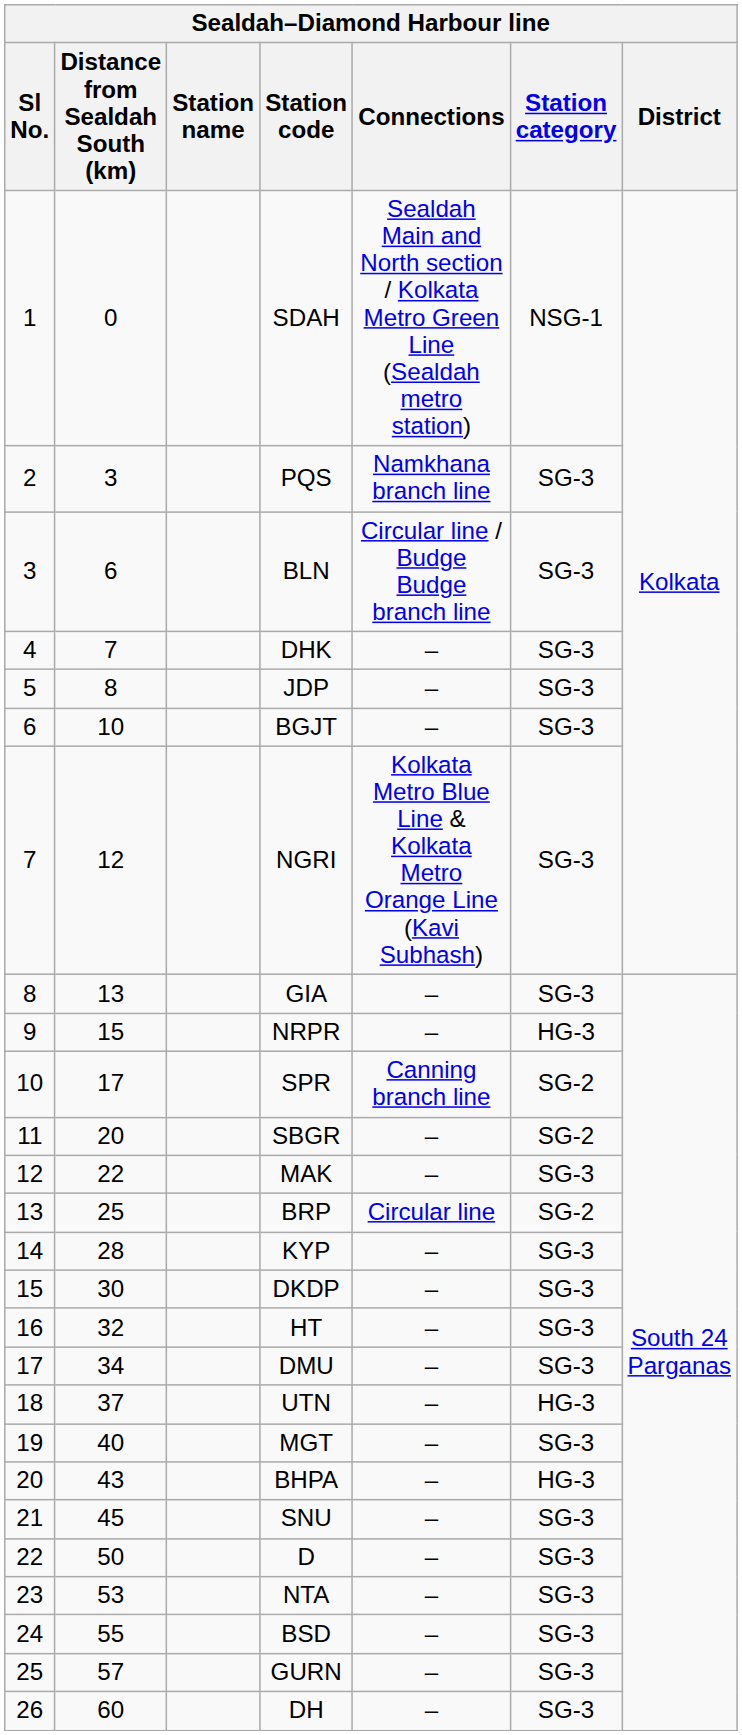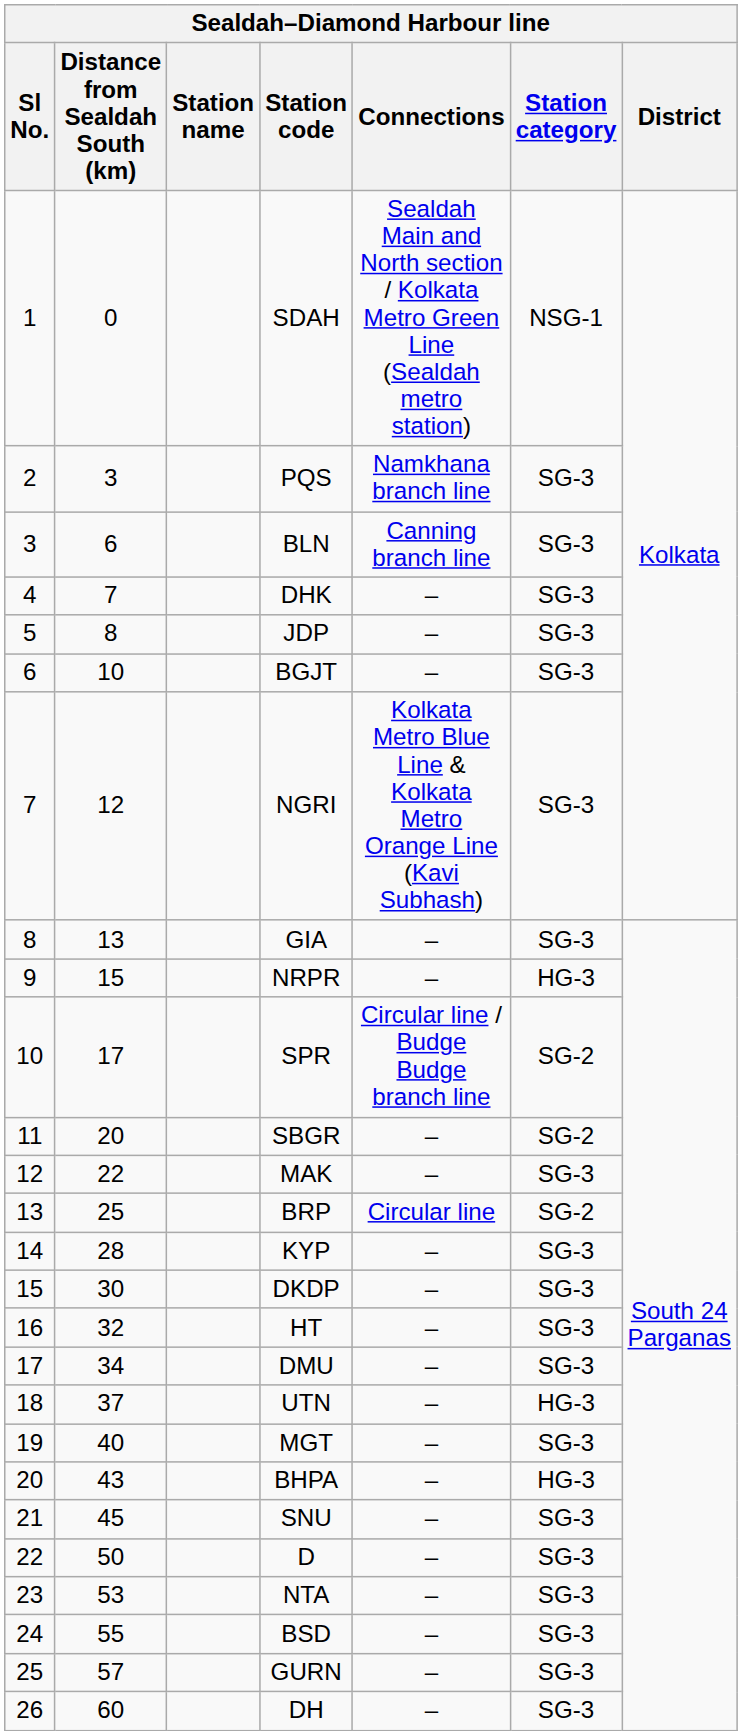BLN | Connections: Circular line / Budge Budge branch line -> Canning branch line
SPR | Connections: Canning branch line -> Circular line / Budge Budge branch line
